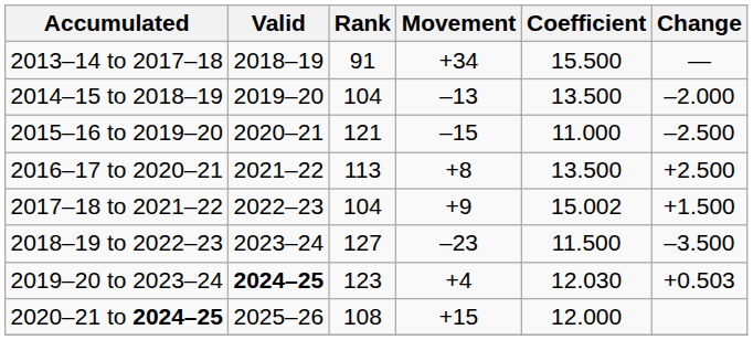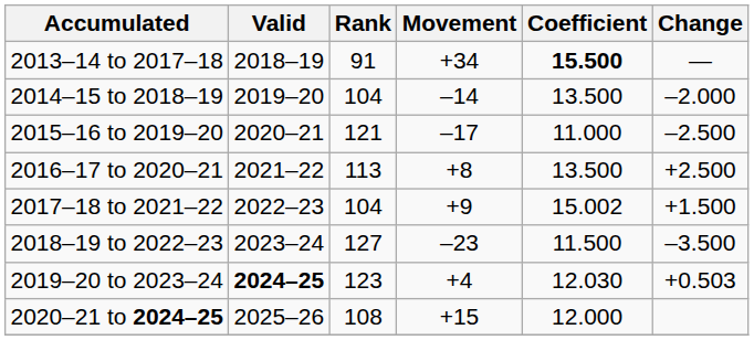2013–14 to 2017–18 | Coefficient: normal -> bold
2014–15 to 2018–19 | Movement: –13 -> –14
2015–16 to 2019–20 | Movement: –15 -> –17
